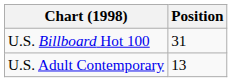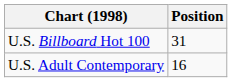U.S. Adult Contemporary | Position: 13 -> 16
